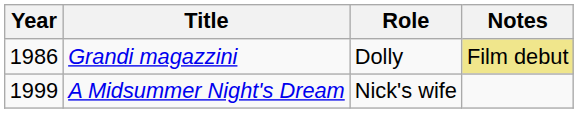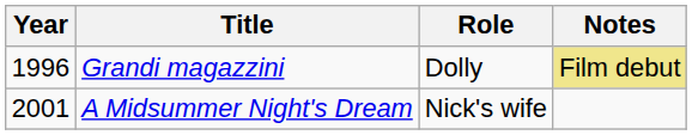Grandi magazzini | Year: 1986 -> 1996
A Midsummer Night's Dream | Year: 1999 -> 2001
